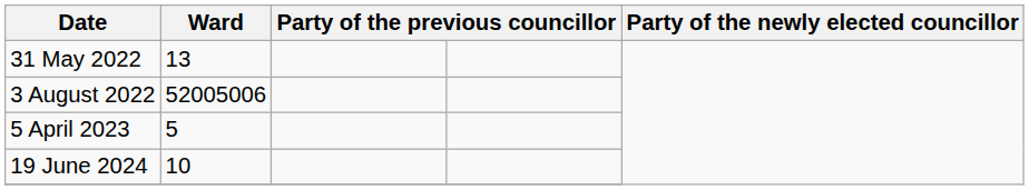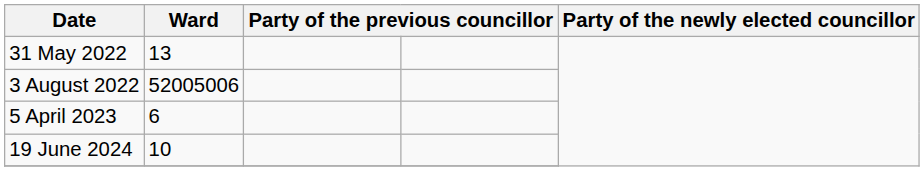5 April 2023 | Ward: 5 -> 6
